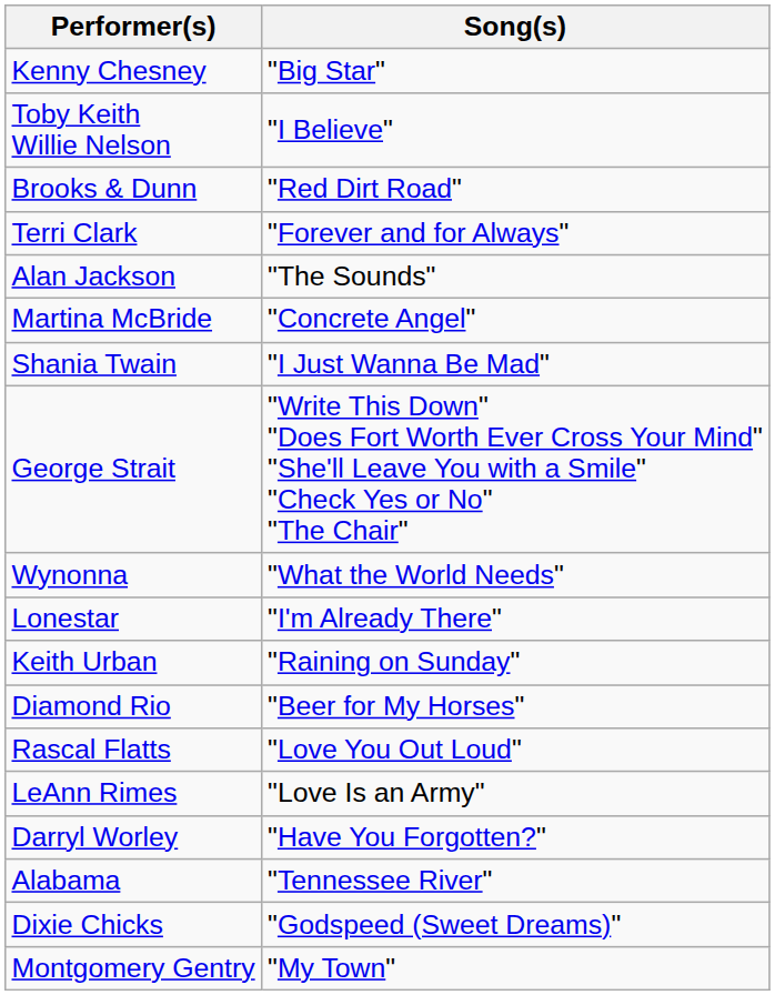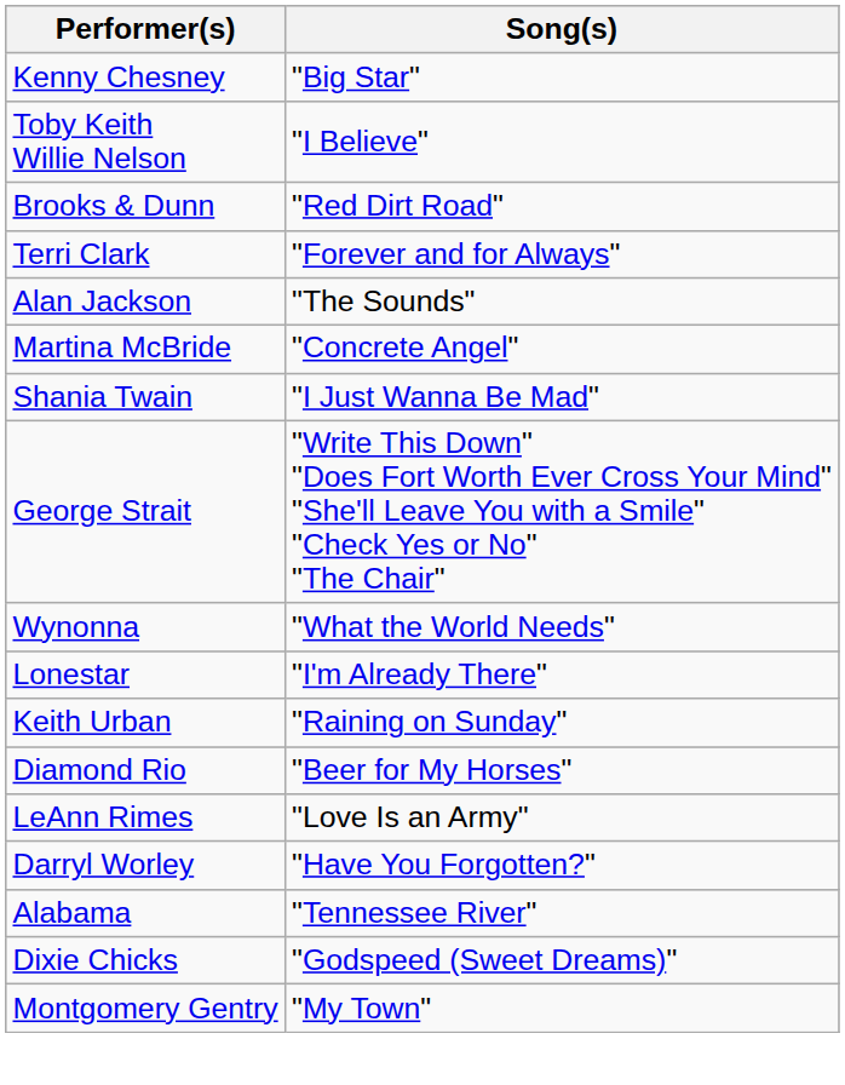- row: Rascal Flatts | "Love You Out Loud"
